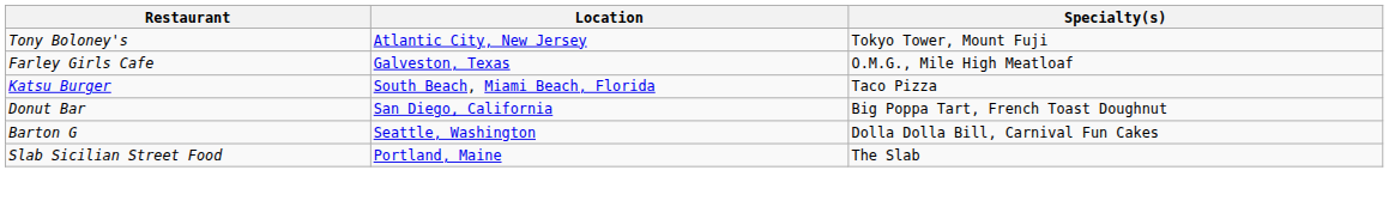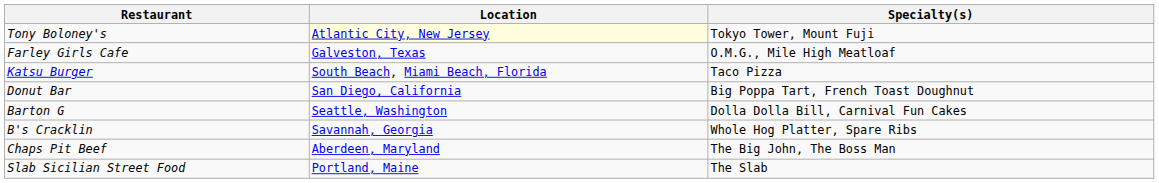Tony Boloney's | Location: no background -> lightyellow background
+ row: B's Cracklin | Savannah, Georgia | Whole Hog Platter, Spare Ribs
+ row: Chaps Pit Beef | Aberdeen, Maryland | The Big John, The Boss Man
